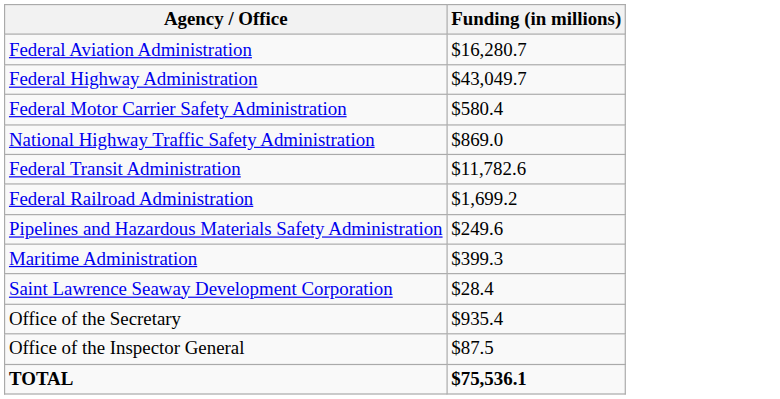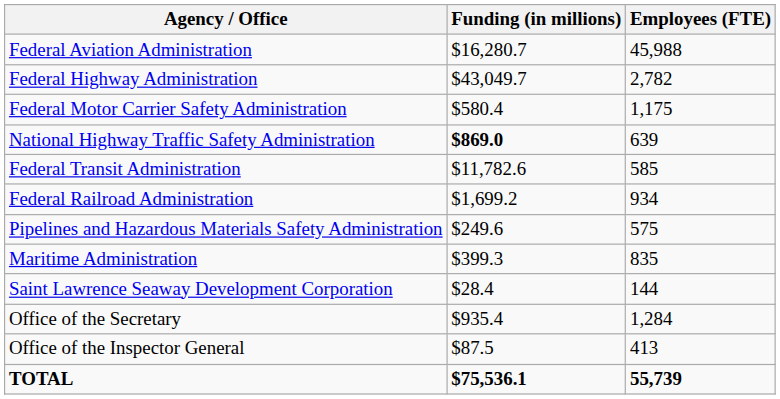+ column: Employees (FTE) | 45,988 | 2,782 | 1,175 | 639 | 585 | 934 | 575 | 835 | 144 | 1,284 | 413 | 55,739
National Highway Traffic Safety Administration | Funding (in millions): normal -> bold
